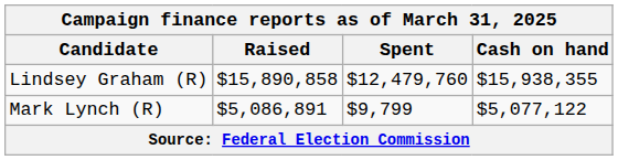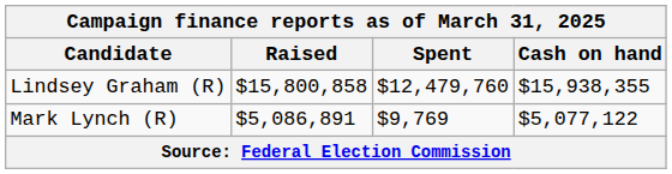Lindsey Graham (R) | Raised: $15,890,858 -> $15,800,858
Mark Lynch (R) | Spent: $9,799 -> $9,769
